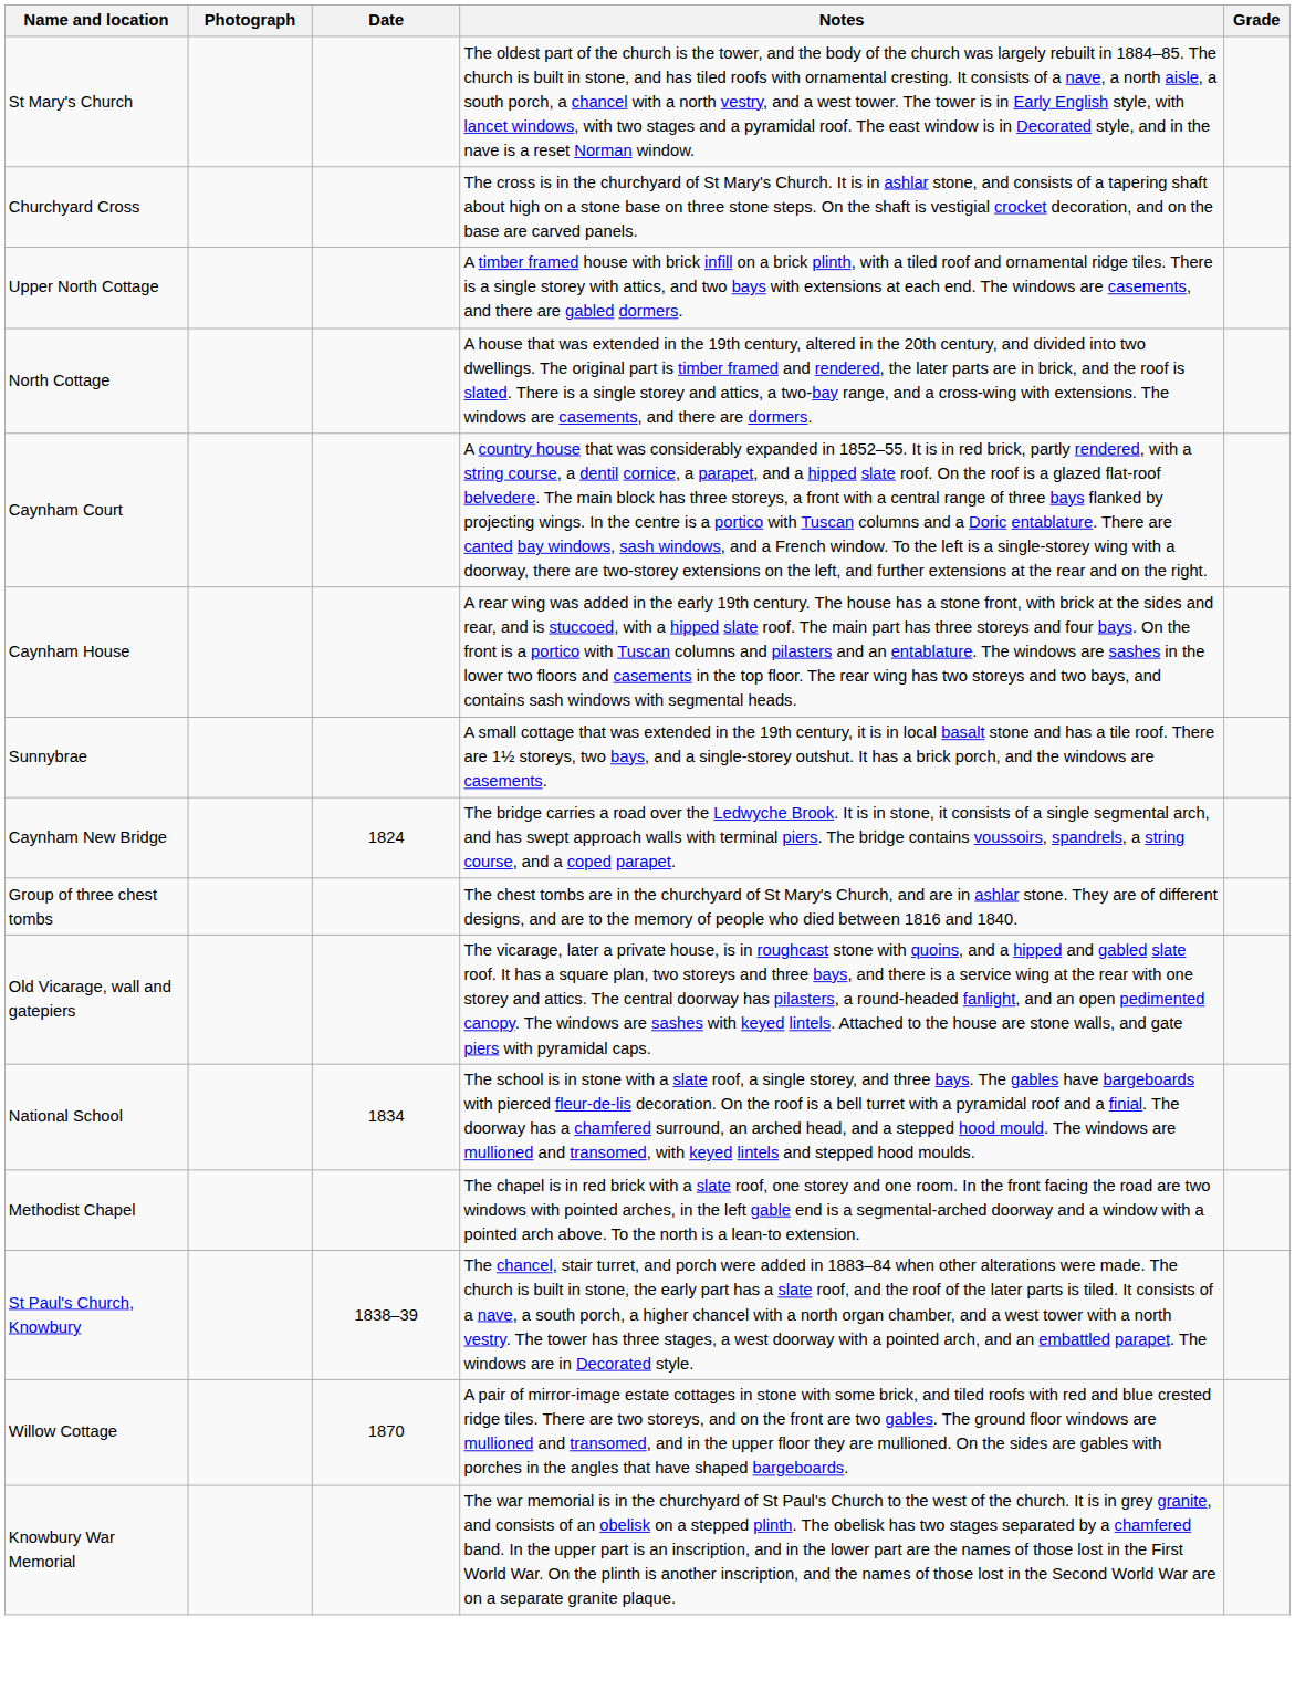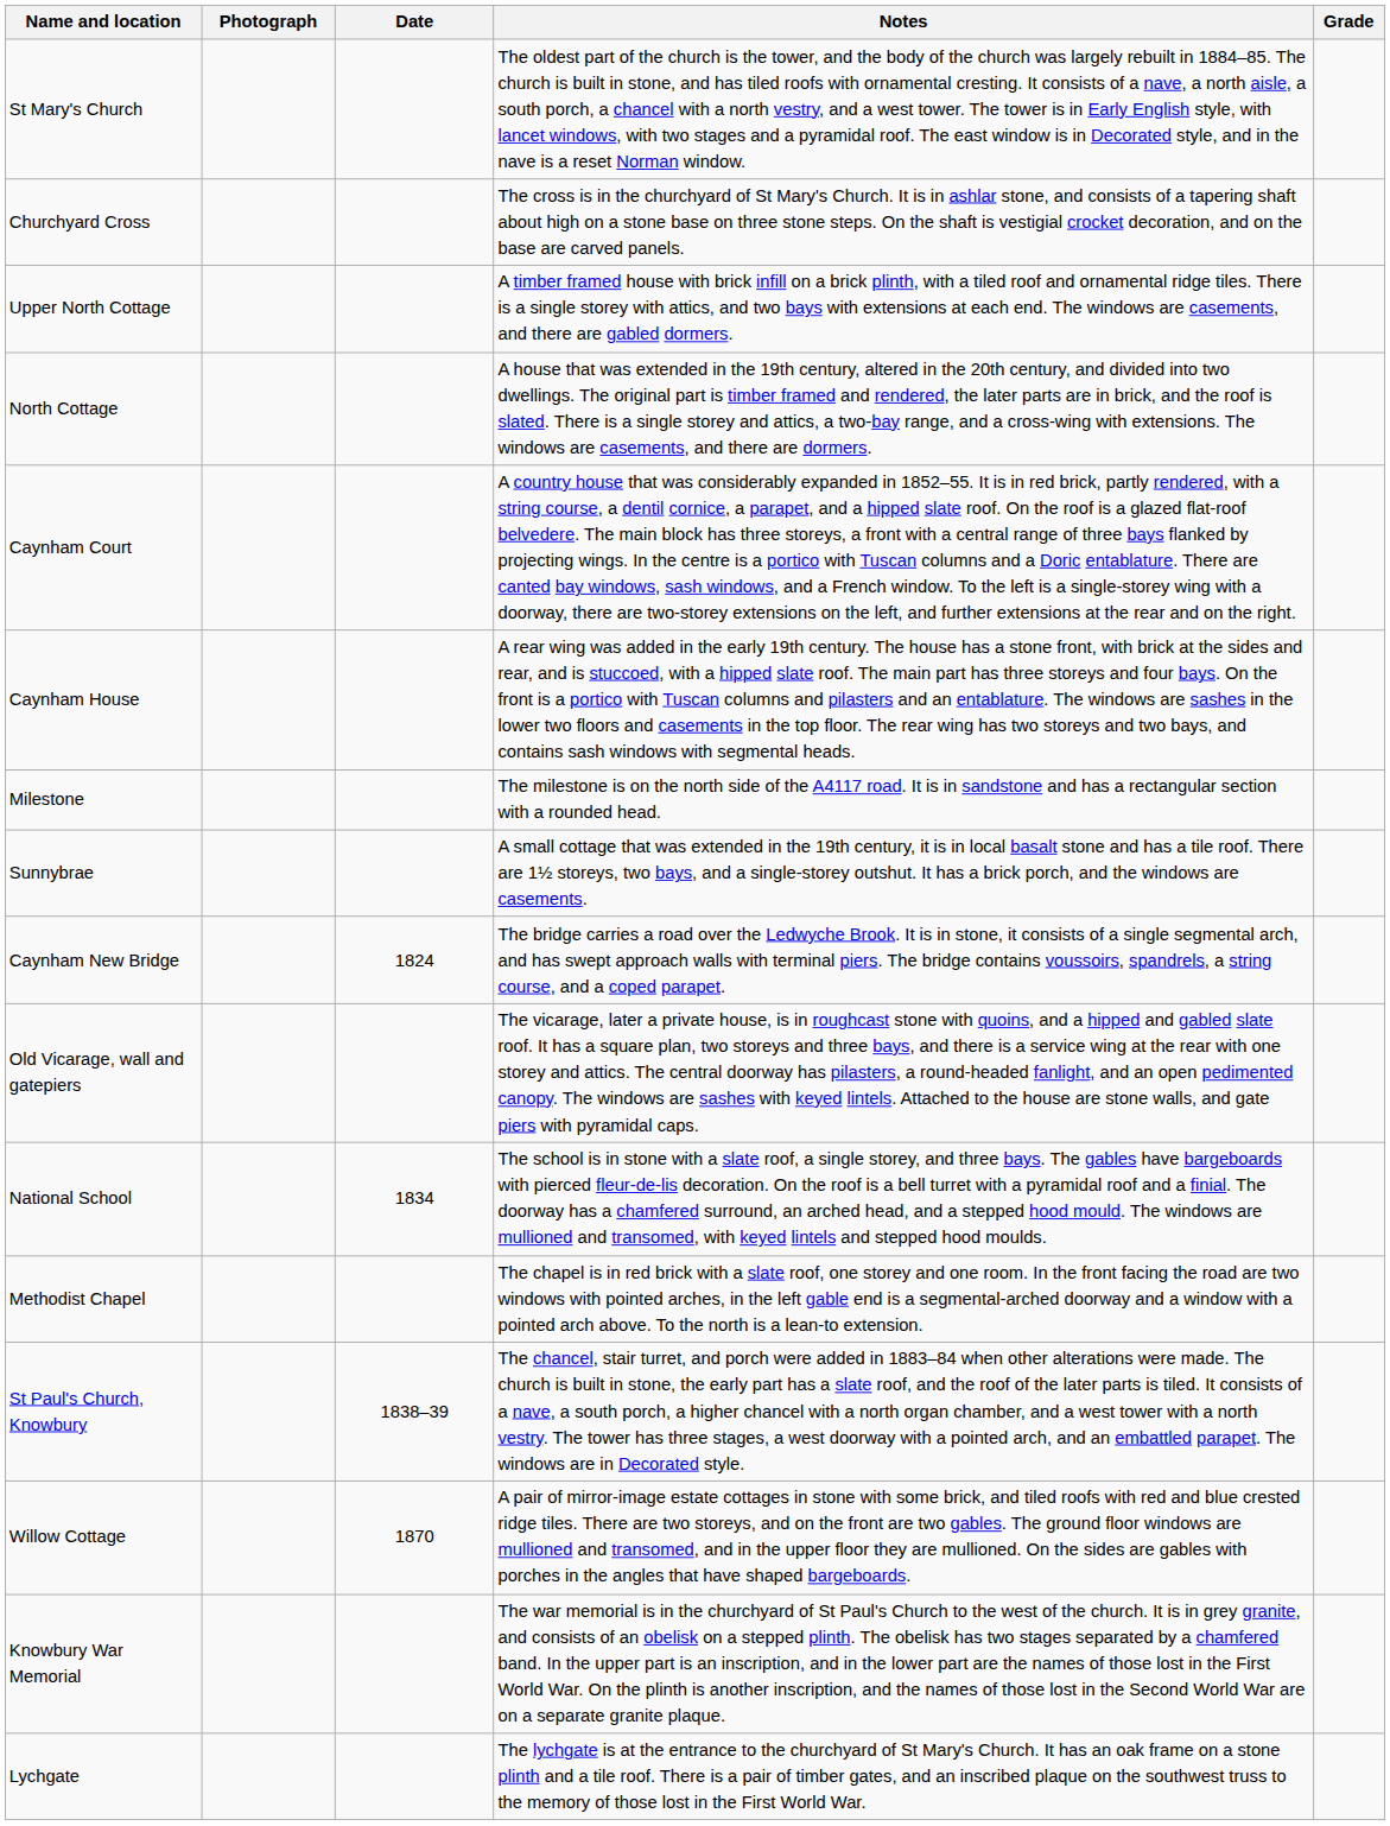+ row: Milestone | The milestone is on the north side of the A4117 road. It is in sandstone and has a rectangular section with a rounded head.
- row: Group of three chest tombs | The chest tombs are in the churchyard of St Mary's Church, and are in ashlar stone. They are of different designs, and are to the memory of people who died between 1816 and 1840.
+ row: Lychgate | The lychgate is at the entrance to the churchyard of St Mary's Church. It has an oak frame on a stone plinth and a tile roof. There is a pair of timber gates, and an inscribed plaque on the southwest truss to the memory of those lost in the First World War.
